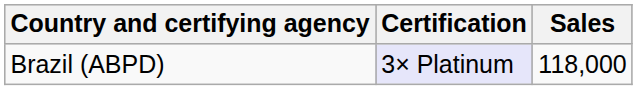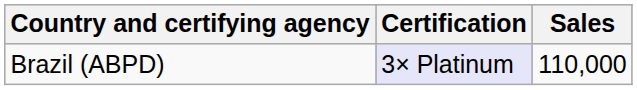Brazil (ABPD) | Sales: 118,000 -> 110,000
